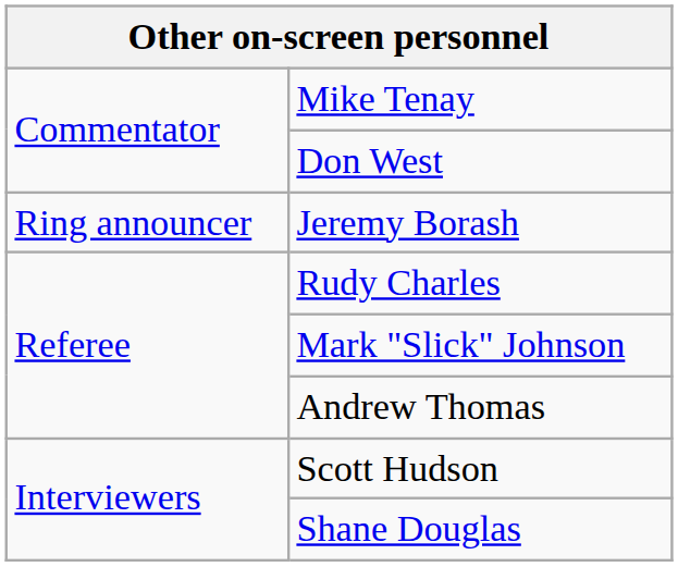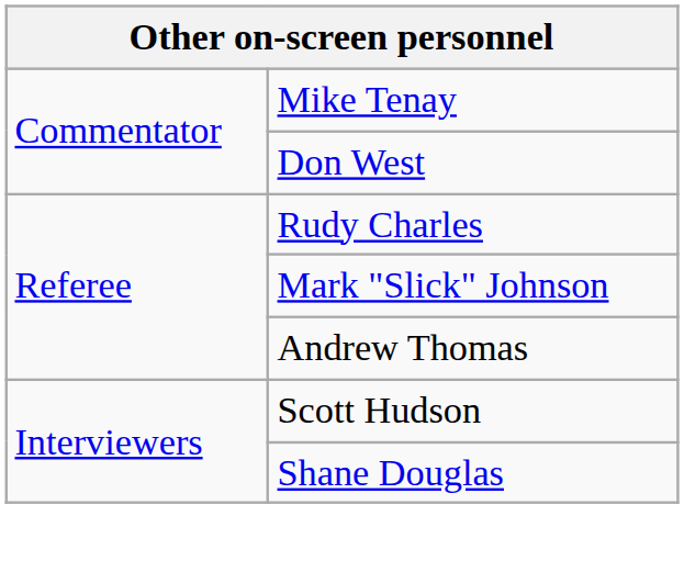- row: Ring announcer | Jeremy Borash
